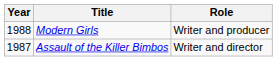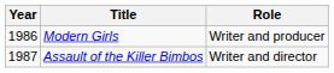Modern Girls | Year: 1988 -> 1986
